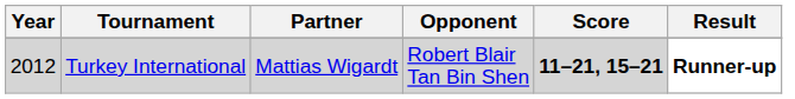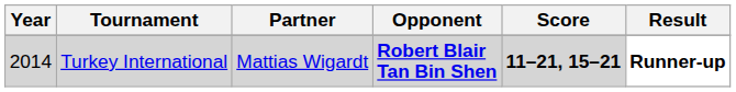Turkey International | Year: 2012 -> 2014
Turkey International | Opponent: normal -> bold
